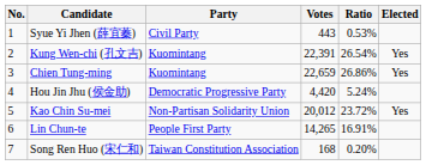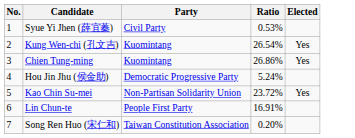- column: Votes | 443 | 22,391 | 22,659 | 4,420 | 20,012 | 14,265 | 168
